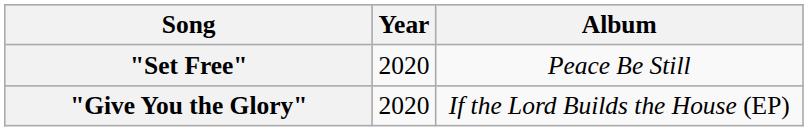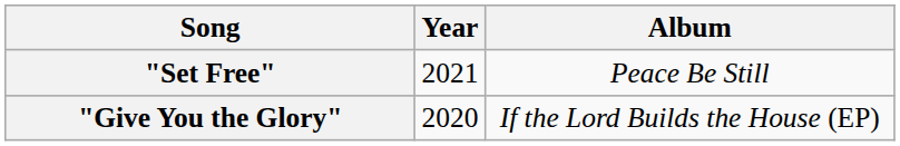"Set Free" | Year: 2020 -> 2021
